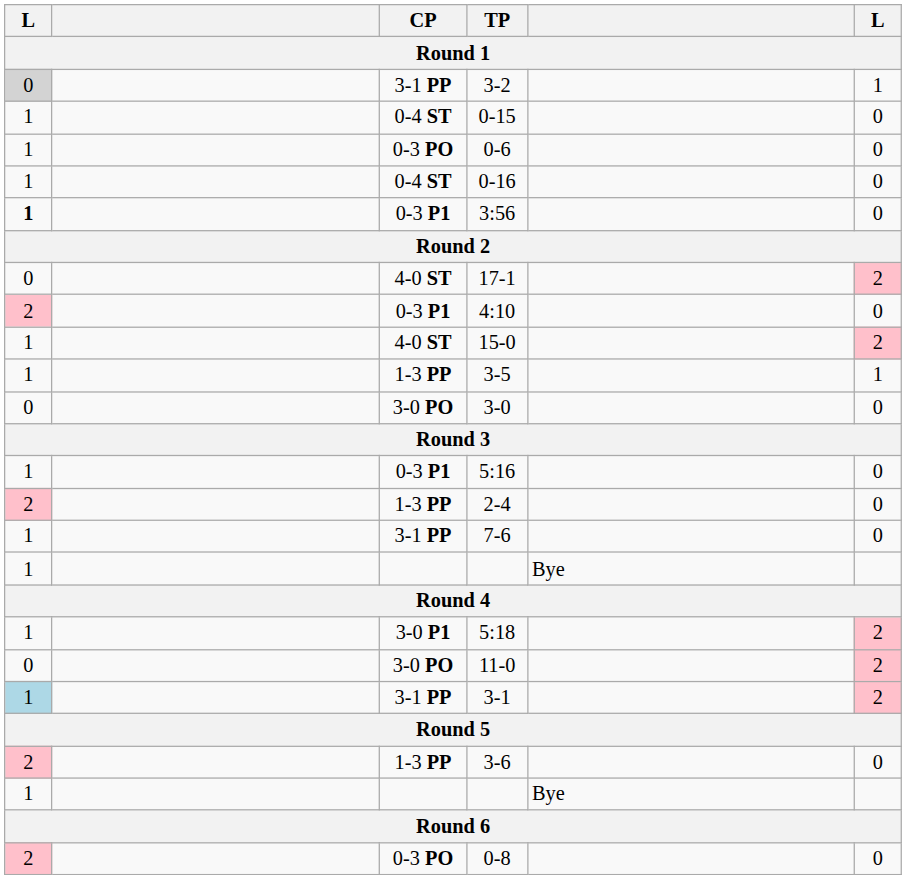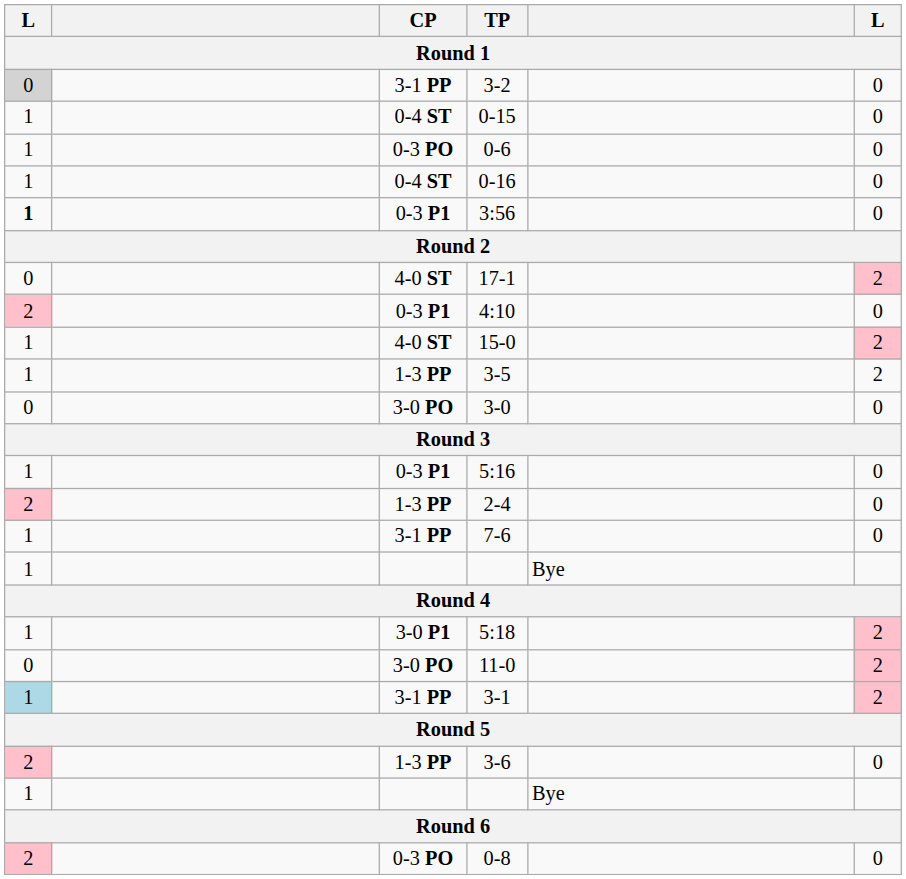3-2 | column 6: 1 -> 0
3-5 | column 6: 1 -> 2
